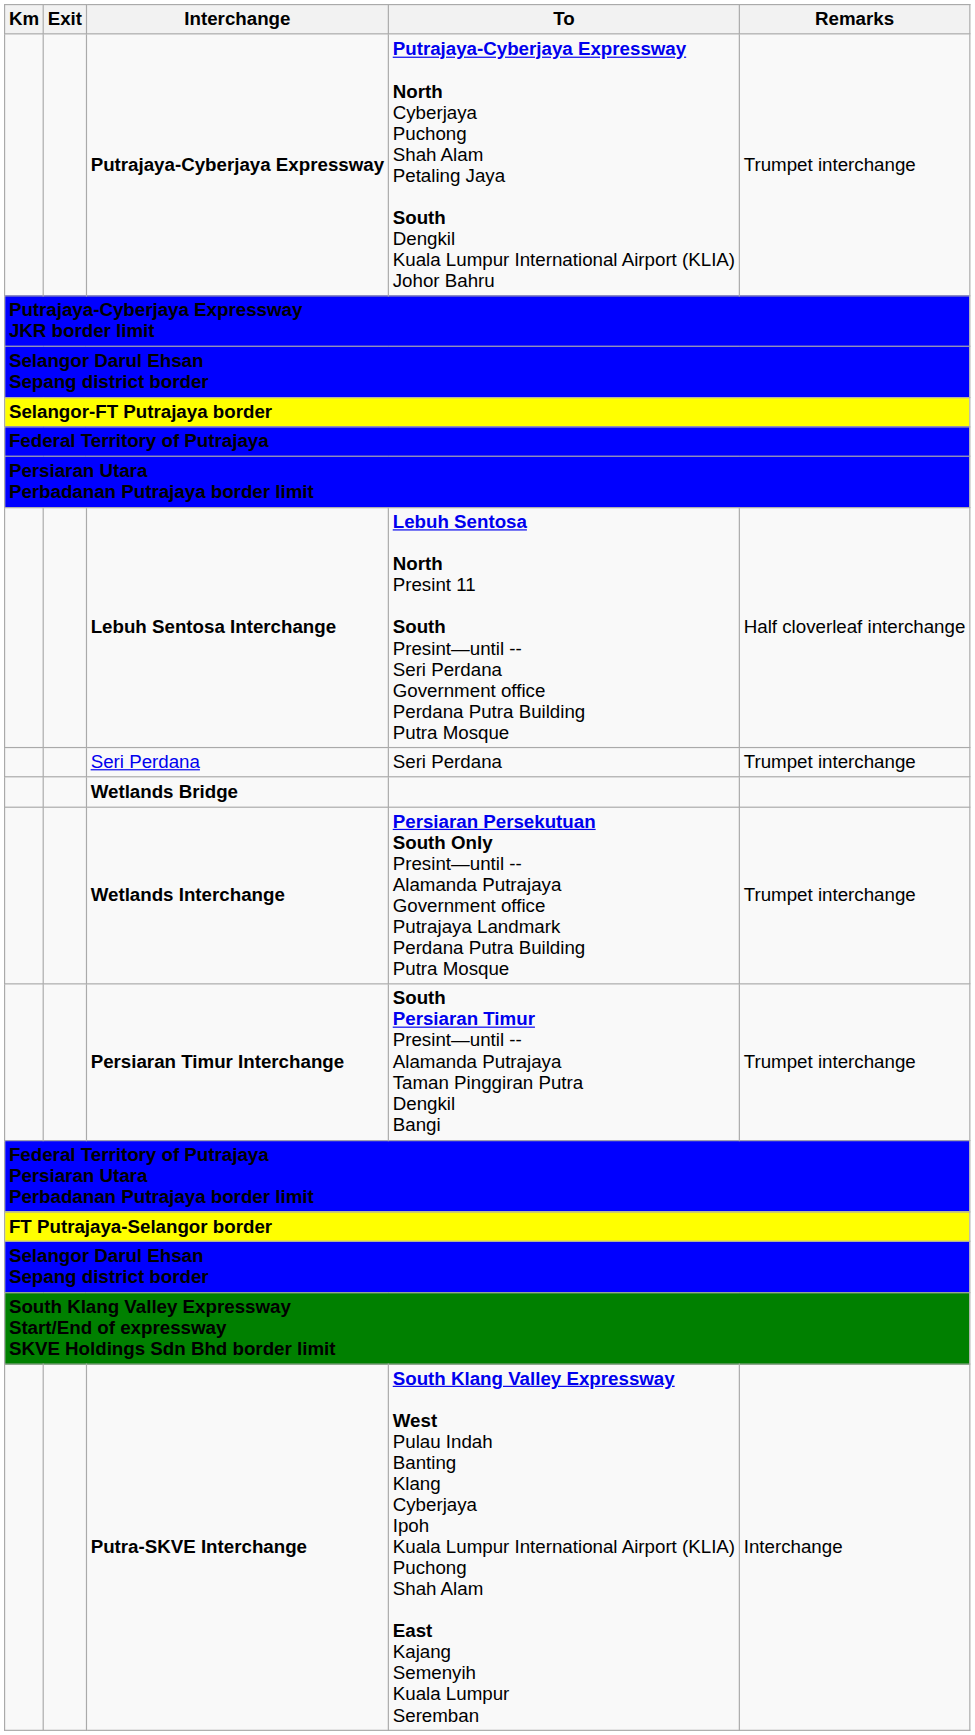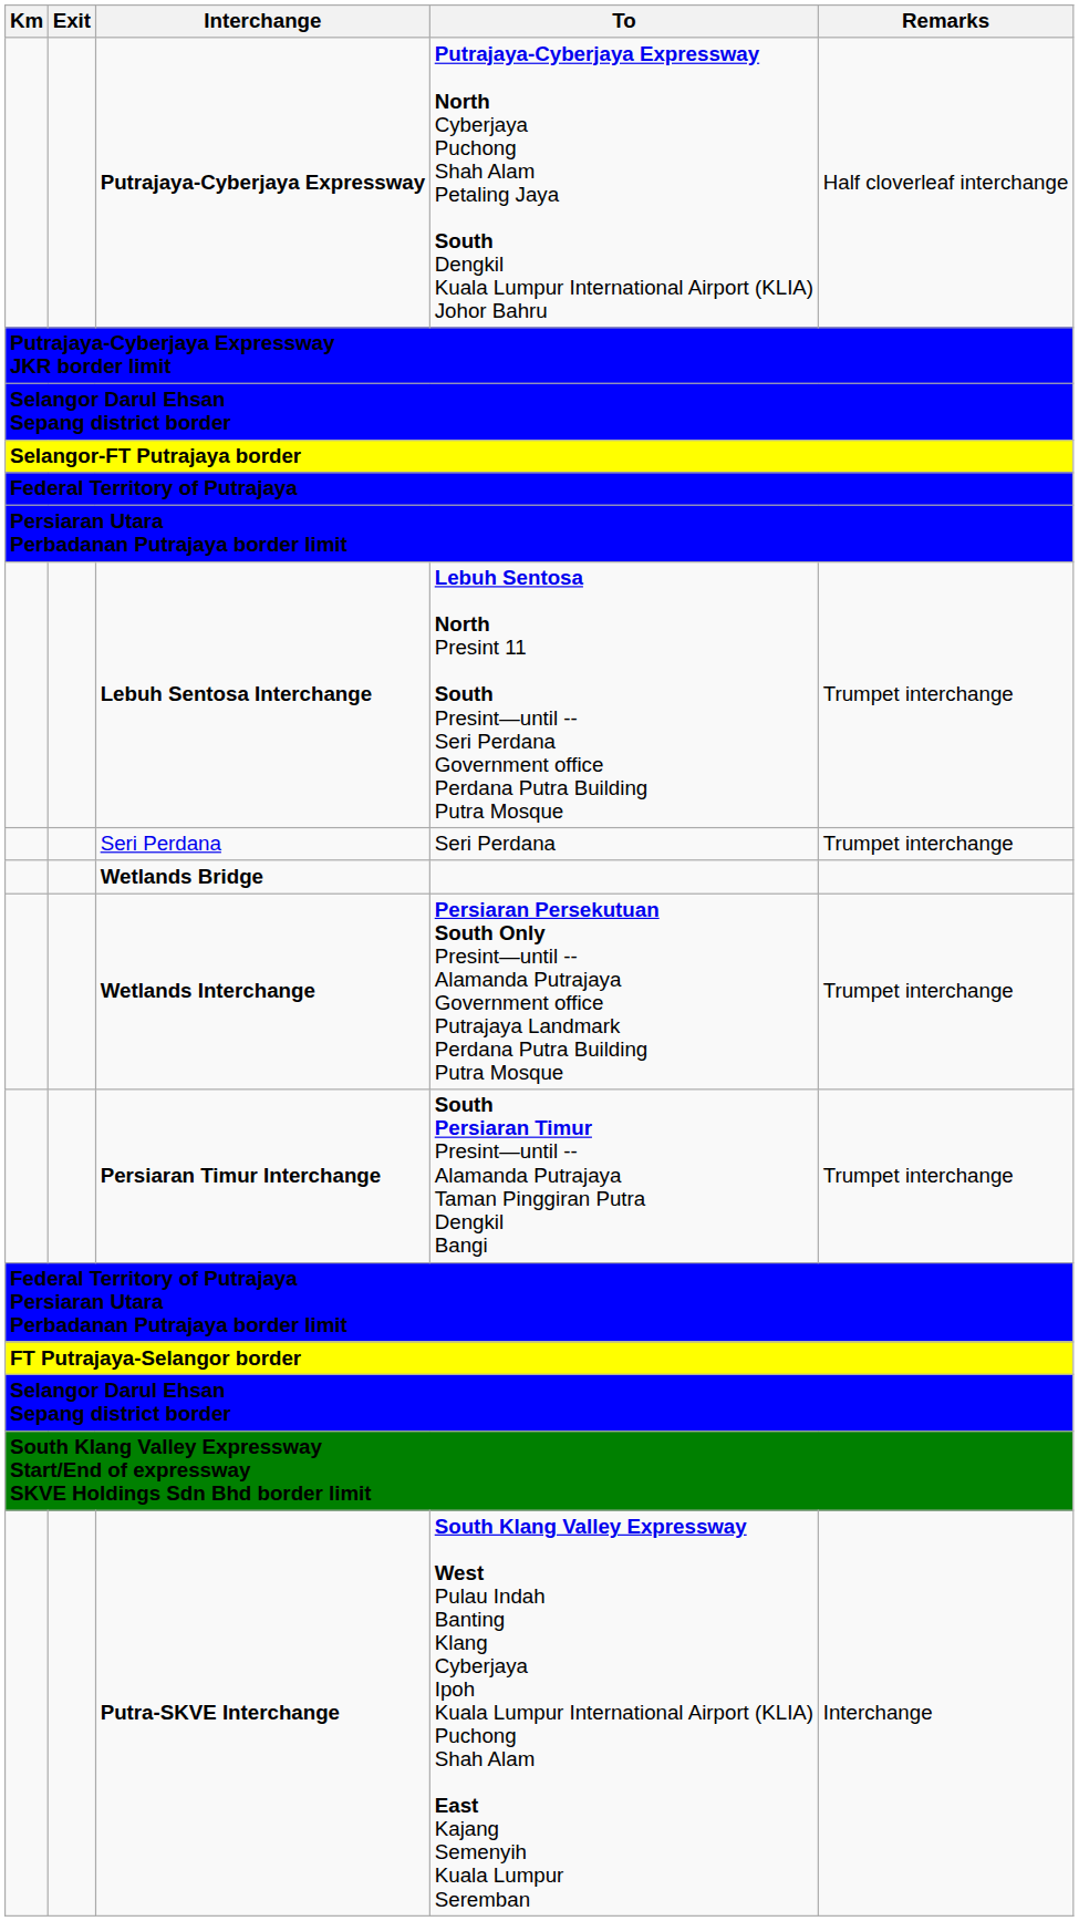Putrajaya-Cyberjaya Expressway | Remarks: Trumpet interchange -> Half cloverleaf interchange
Lebuh Sentosa Interchange | Remarks: Half cloverleaf interchange -> Trumpet interchange
